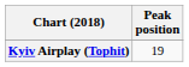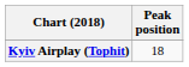Kyiv Airplay (Tophit) | Peak position: 19 -> 18
